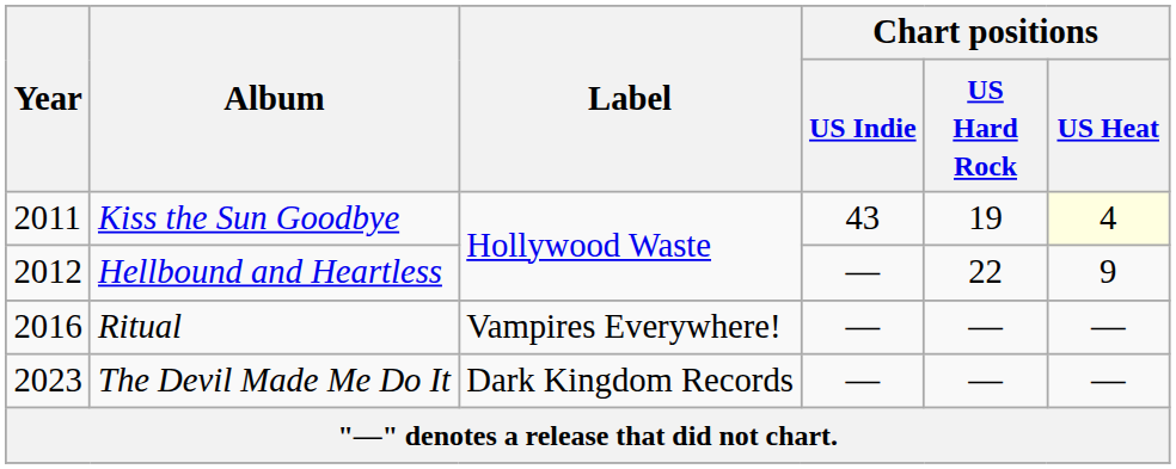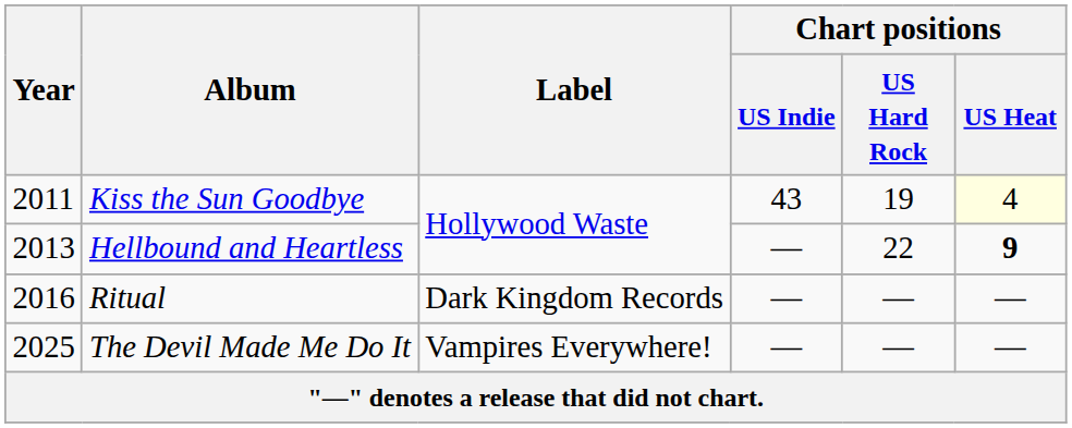Hellbound and Heartless | Year: 2012 -> 2013
Hellbound and Heartless | Chart positions / US Heat: normal -> bold
Ritual | Label: Vampires Everywhere! -> Dark Kingdom Records
The Devil Made Me Do It | Year: 2023 -> 2025
The Devil Made Me Do It | Label: Dark Kingdom Records -> Vampires Everywhere!
